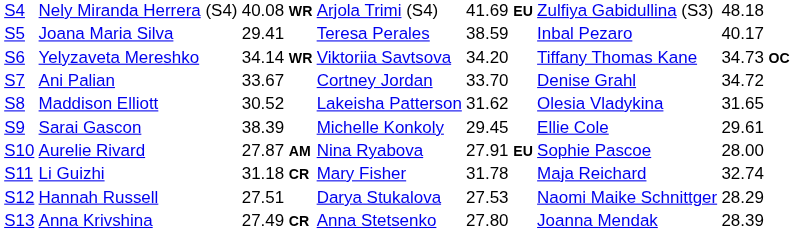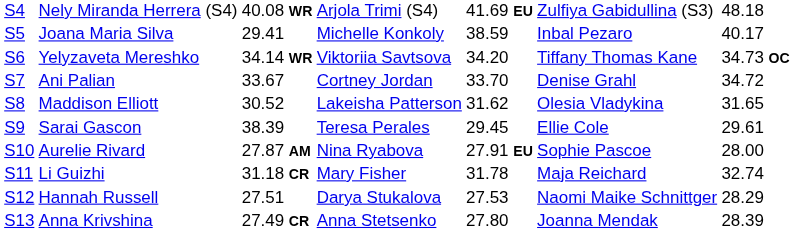Joana Maria Silva | column 4: Teresa Perales -> Michelle Konkoly
Sarai Gascon | column 4: Michelle Konkoly -> Teresa Perales
